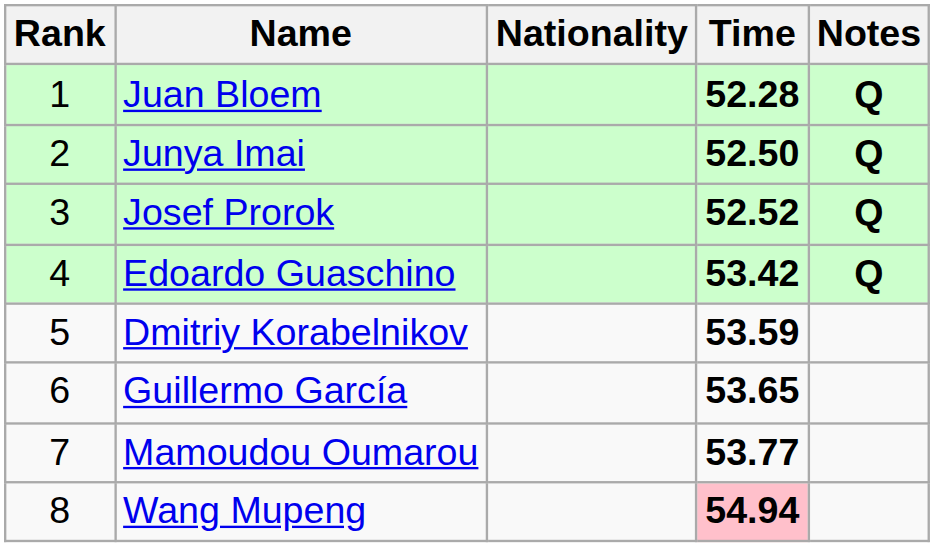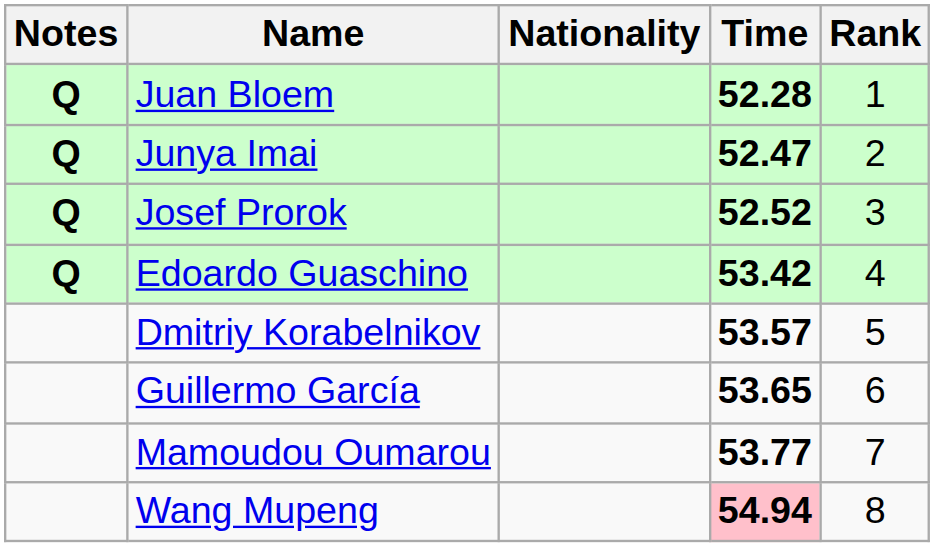columns swapped: Rank <-> Notes
Junya Imai | Time: 52.50 -> 52.47
Dmitriy Korabelnikov | Time: 53.59 -> 53.57
